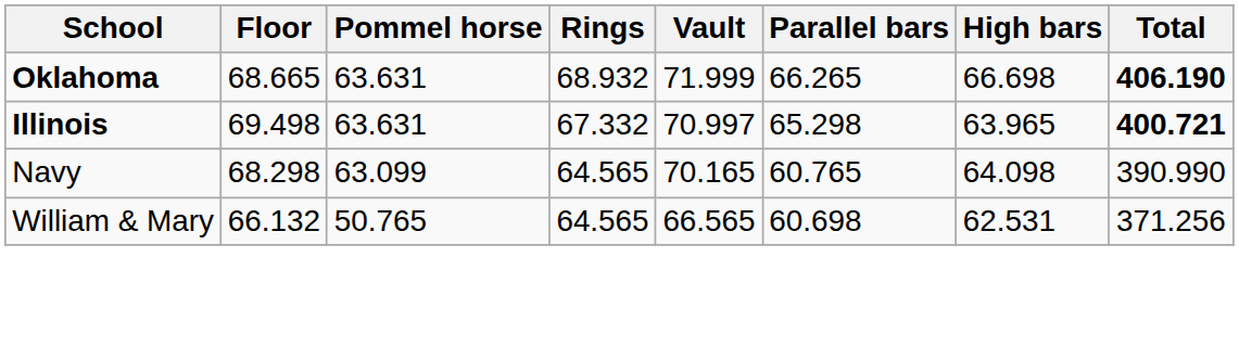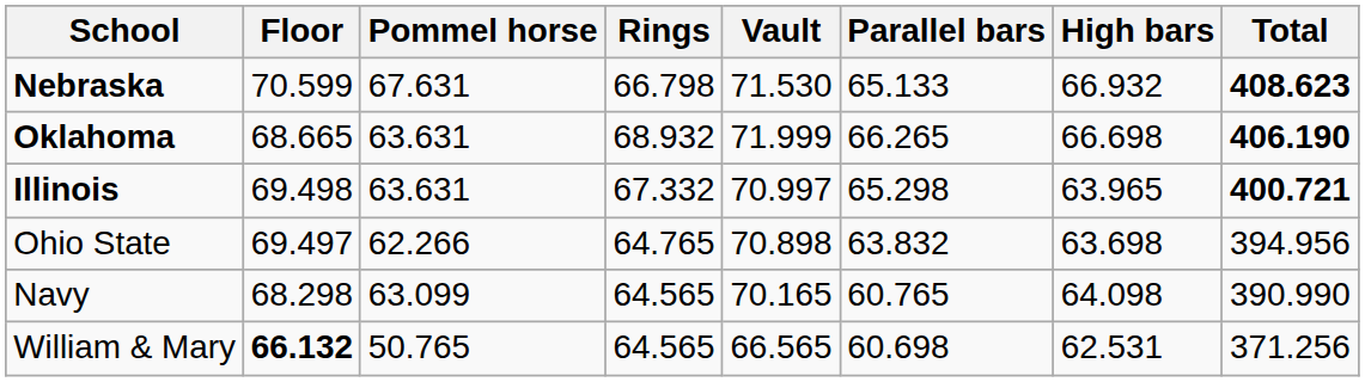+ row: Nebraska | 70.599 | 67.631 | 66.798 | 71.530 | 65.133 | 66.932 | 408.623
+ row: Ohio State | 69.497 | 62.266 | 64.765 | 70.898 | 63.832 | 63.698 | 394.956
William & Mary | Floor: normal -> bold
